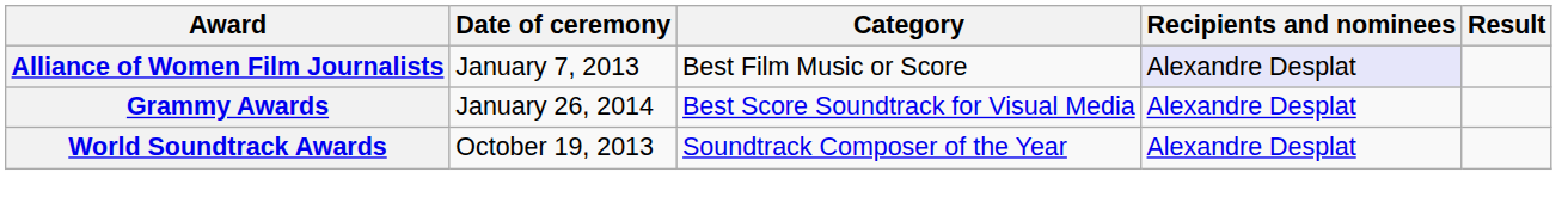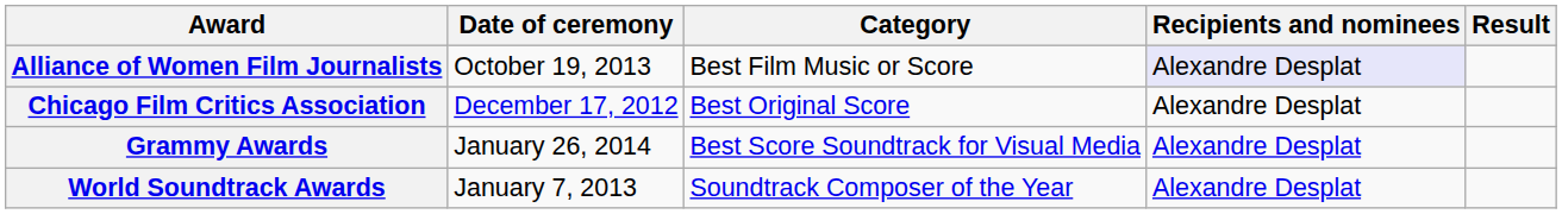Alliance of Women Film Journalists | Date of ceremony: January 7, 2013 -> October 19, 2013
+ row: Chicago Film Critics Association | December 17, 2012 | Best Original Score | Alexandre Desplat
World Soundtrack Awards | Date of ceremony: October 19, 2013 -> January 7, 2013
